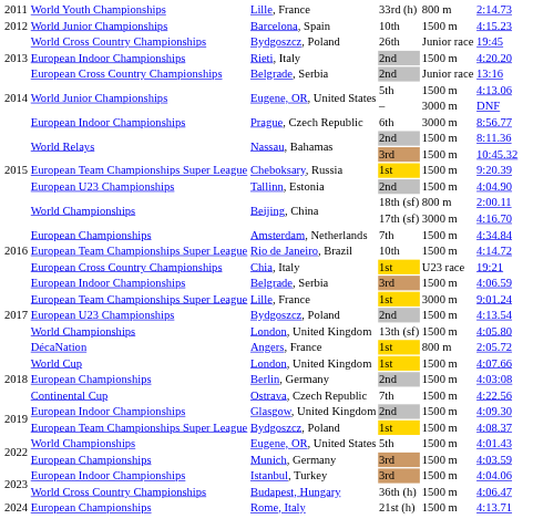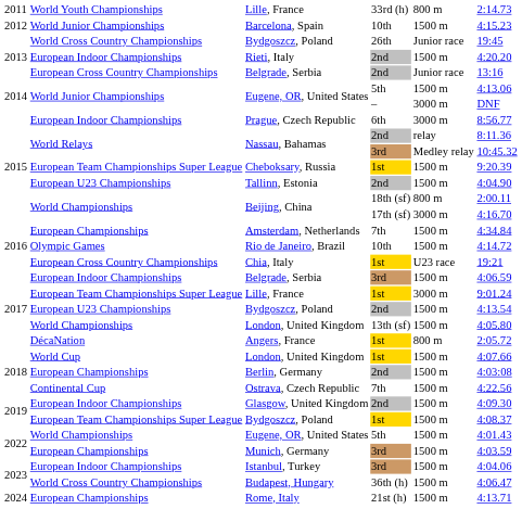Nassau, Bahamas / 2nd | column 5: 1500 m -> relay
Nassau, Bahamas / 3rd | column 5: 1500 m -> Medley relay
Rio de Janeiro, Brazil | column 2: European Team Championships Super League -> Olympic Games
